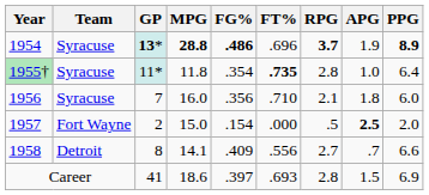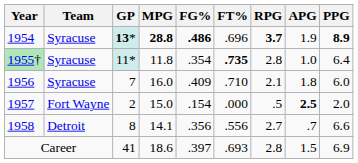1956 | FG%: .356 -> .409
1958 | FG%: .409 -> .356
